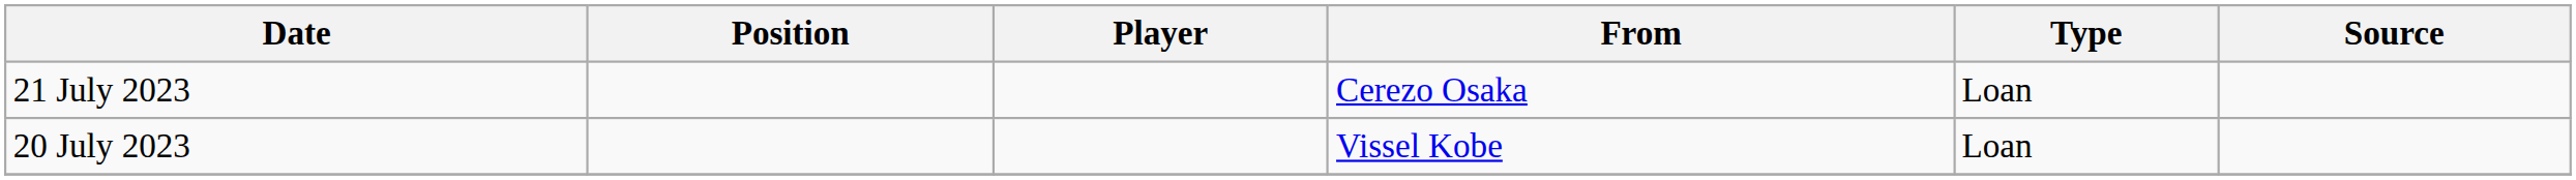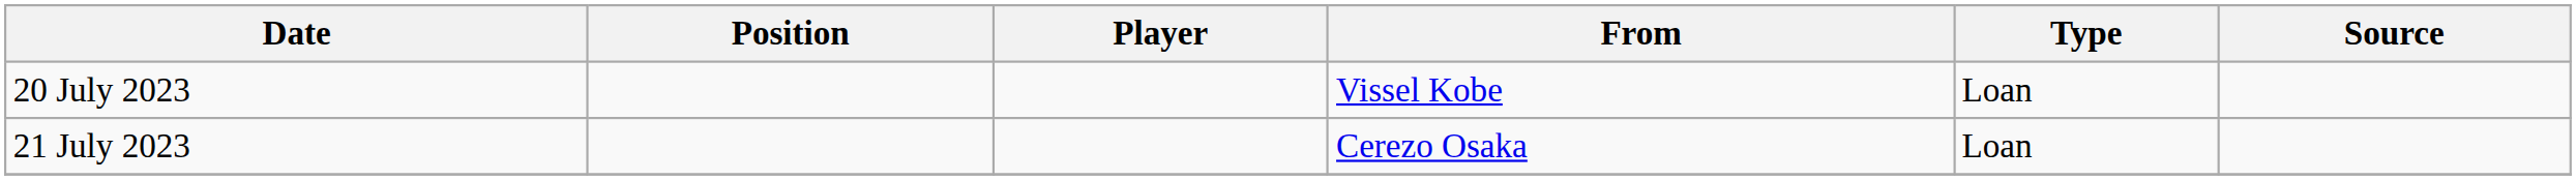rows swapped: 20 July 2023 <-> 21 July 2023
